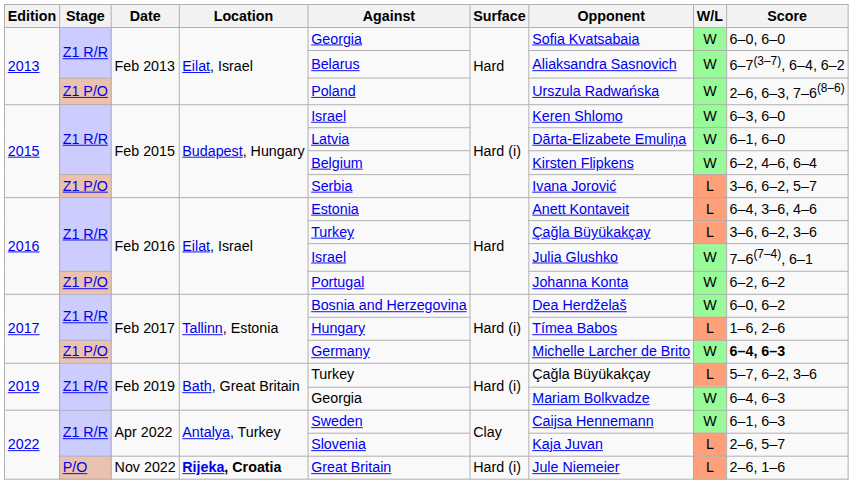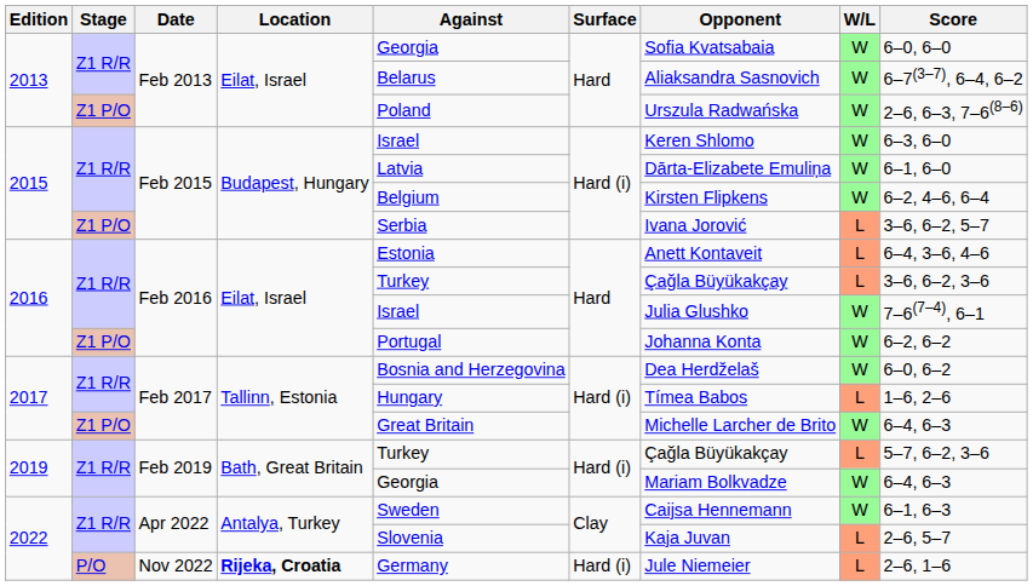Z1 P/O / Feb 2017 | Against: Germany -> Great Britain
Z1 P/O / Feb 2017 | Score: bold -> normal
Nov 2022 | Against: Great Britain -> Germany
